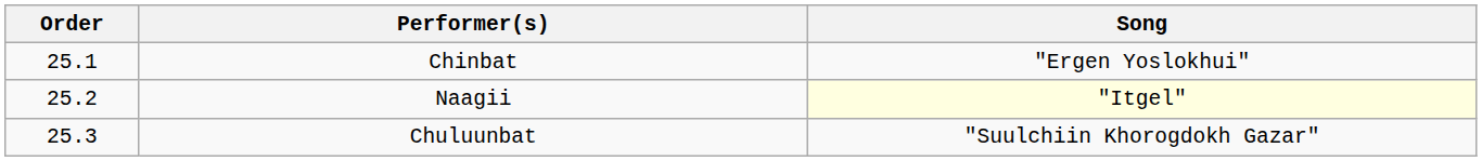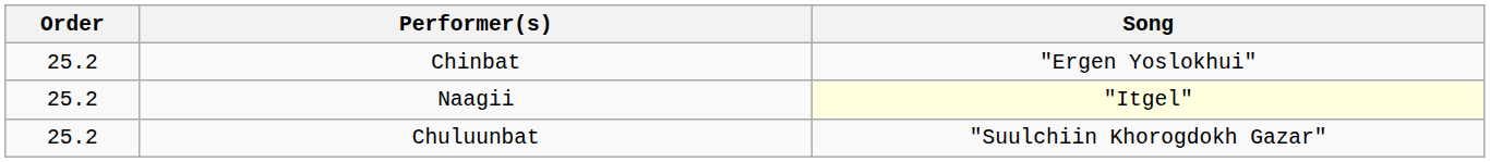Chinbat | Order: 25.1 -> 25.2
Chuluunbat | Order: 25.3 -> 25.2
